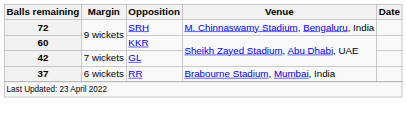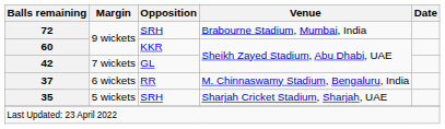72 | Venue: M. Chinnaswamy Stadium, Bengaluru, India -> Brabourne Stadium, Mumbai, India
37 | Venue: Brabourne Stadium, Mumbai, India -> M. Chinnaswamy Stadium, Bengaluru, India
+ row: 35 | 5 wickets | SRH | Sharjah Cricket Stadium, Sharjah, UAE
